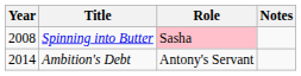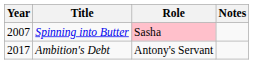Spinning into Butter | Year: 2008 -> 2007
Ambition's Debt | Year: 2014 -> 2017
